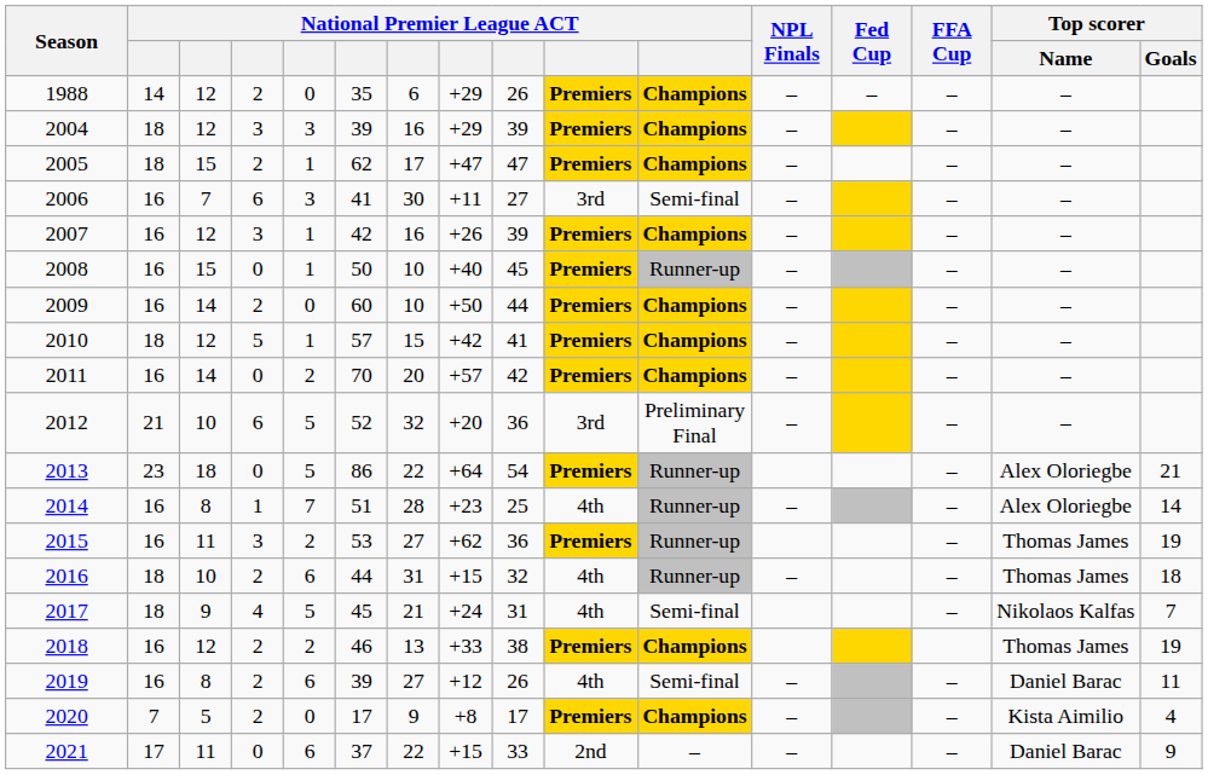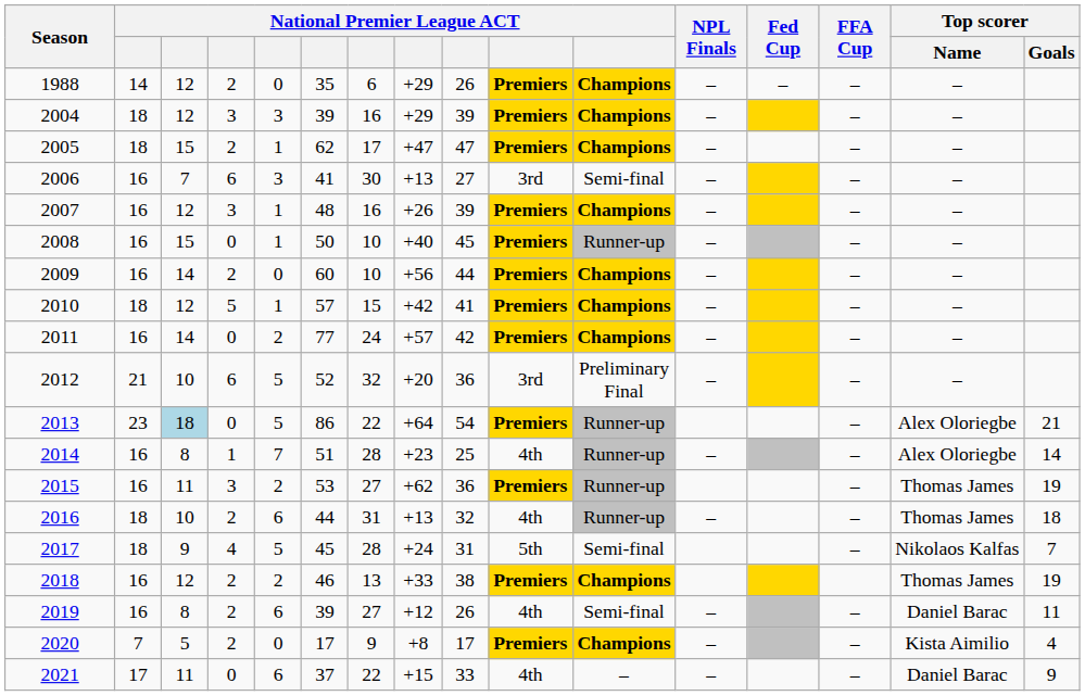2006 | column 8: +11 -> +13
2007 | column 6: 42 -> 48
2009 | column 8: +50 -> +56
2011 | column 6: 70 -> 77
2011 | column 7: 20 -> 24
2013 | column 3: no background -> lightblue background
2016 | column 8: +15 -> +13
2017 | column 7: 21 -> 28
2017 | column 10: 4th -> 5th
2021 | column 10: 2nd -> 4th
